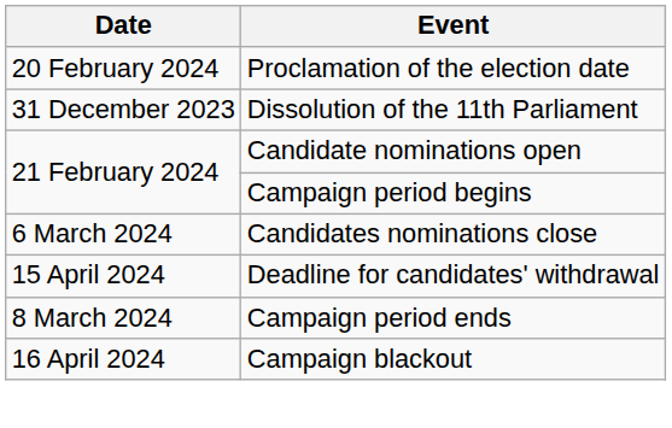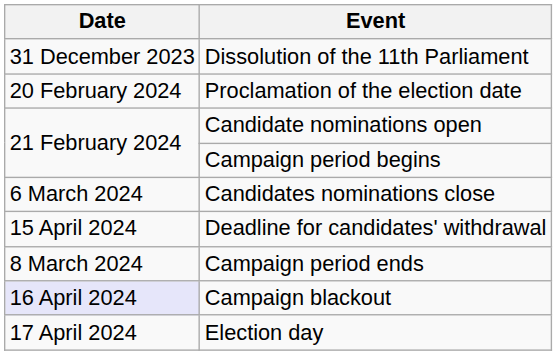rows swapped: Dissolution of the 11th Parliament <-> Proclamation of the election date
Campaign blackout | Date: no background -> lavender background
+ row: 17 April 2024 | Election day
